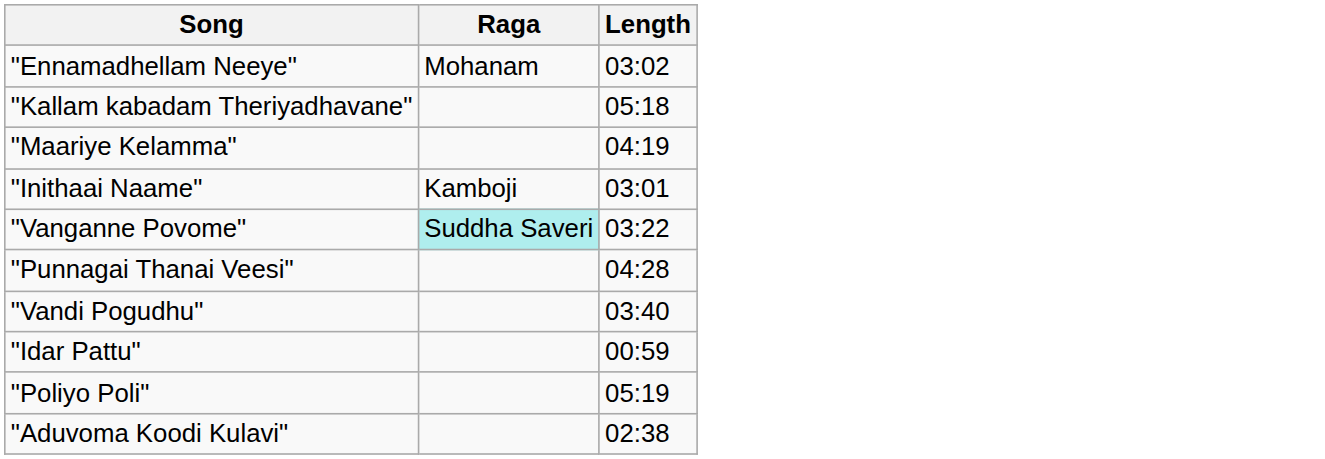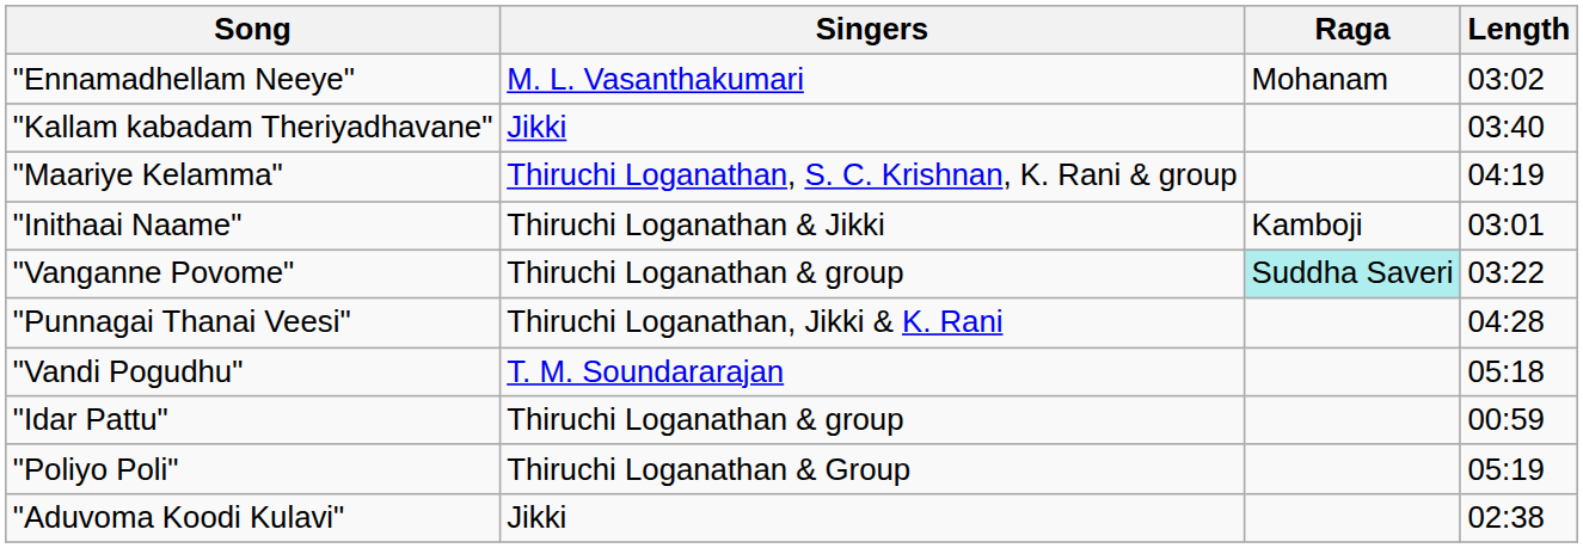+ column: Singers | M. L. Vasanthakumari | Jikki | Thiruchi Loganathan, S. C. Krishnan, K. Rani & group | Thiruchi Loganathan & Jikki | Thiruchi Loganathan & group | Thiruchi Loganathan, Jikki & K. Rani | T. M. Soundararajan | Thiruchi Loganathan & group | Thiruchi Loganathan & Group | Jikki
"Kallam kabadam Theriyadhavane" | Length: 05:18 -> 03:40
"Vandi Pogudhu" | Length: 03:40 -> 05:18
